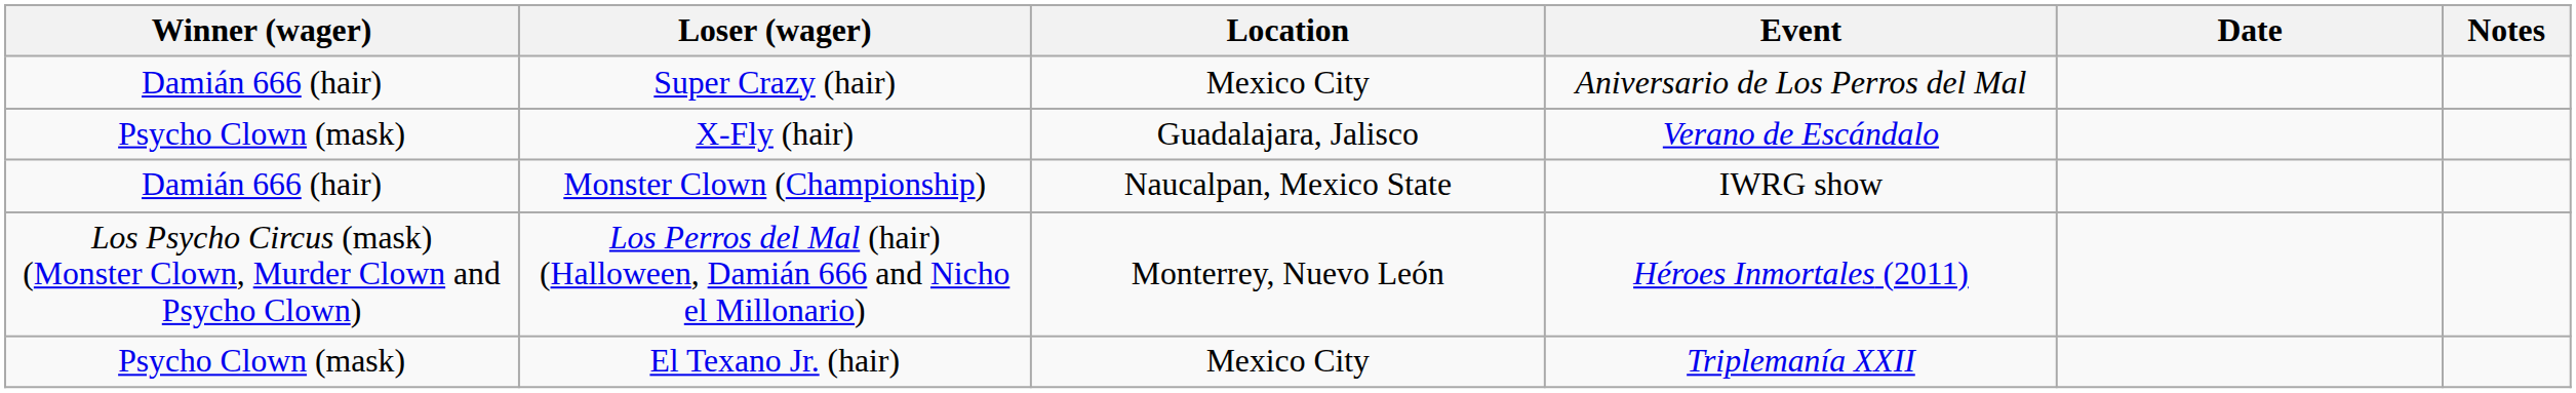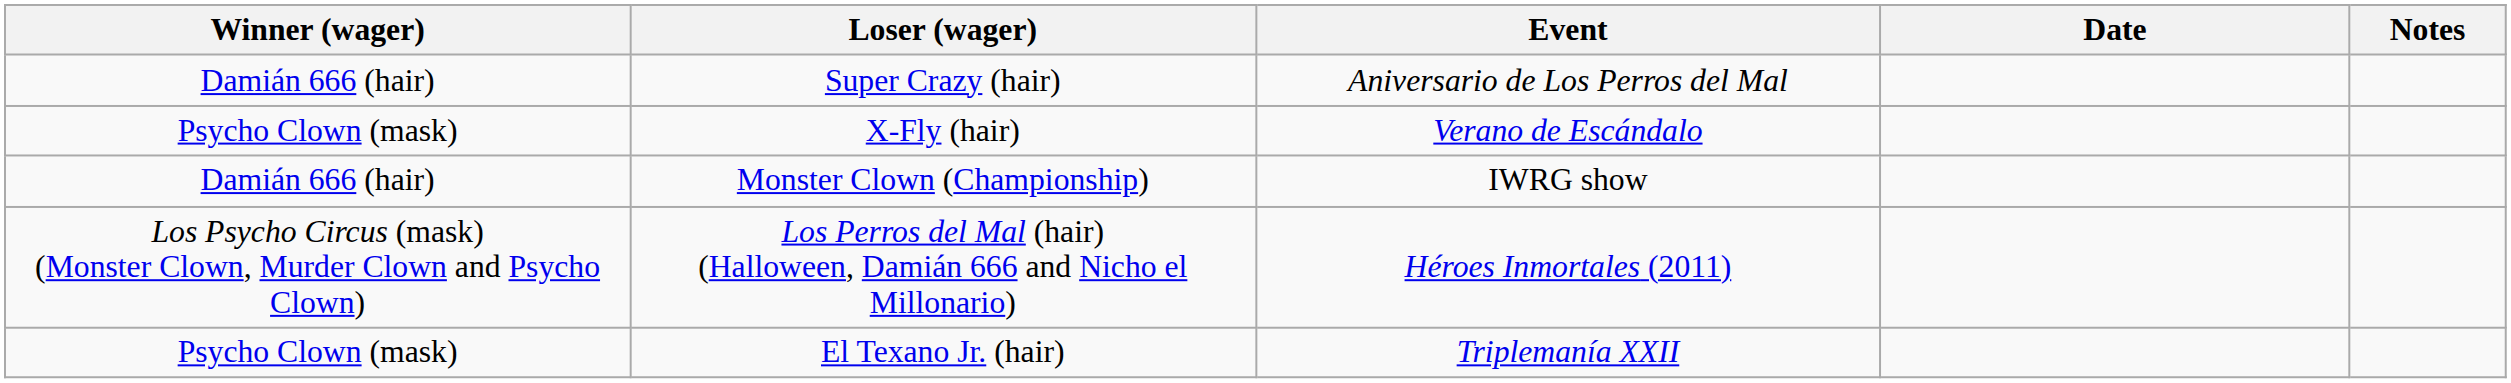- column: Location | Mexico City | Guadalajara, Jalisco | Naucalpan, Mexico State | Monterrey, Nuevo León | Mexico City
